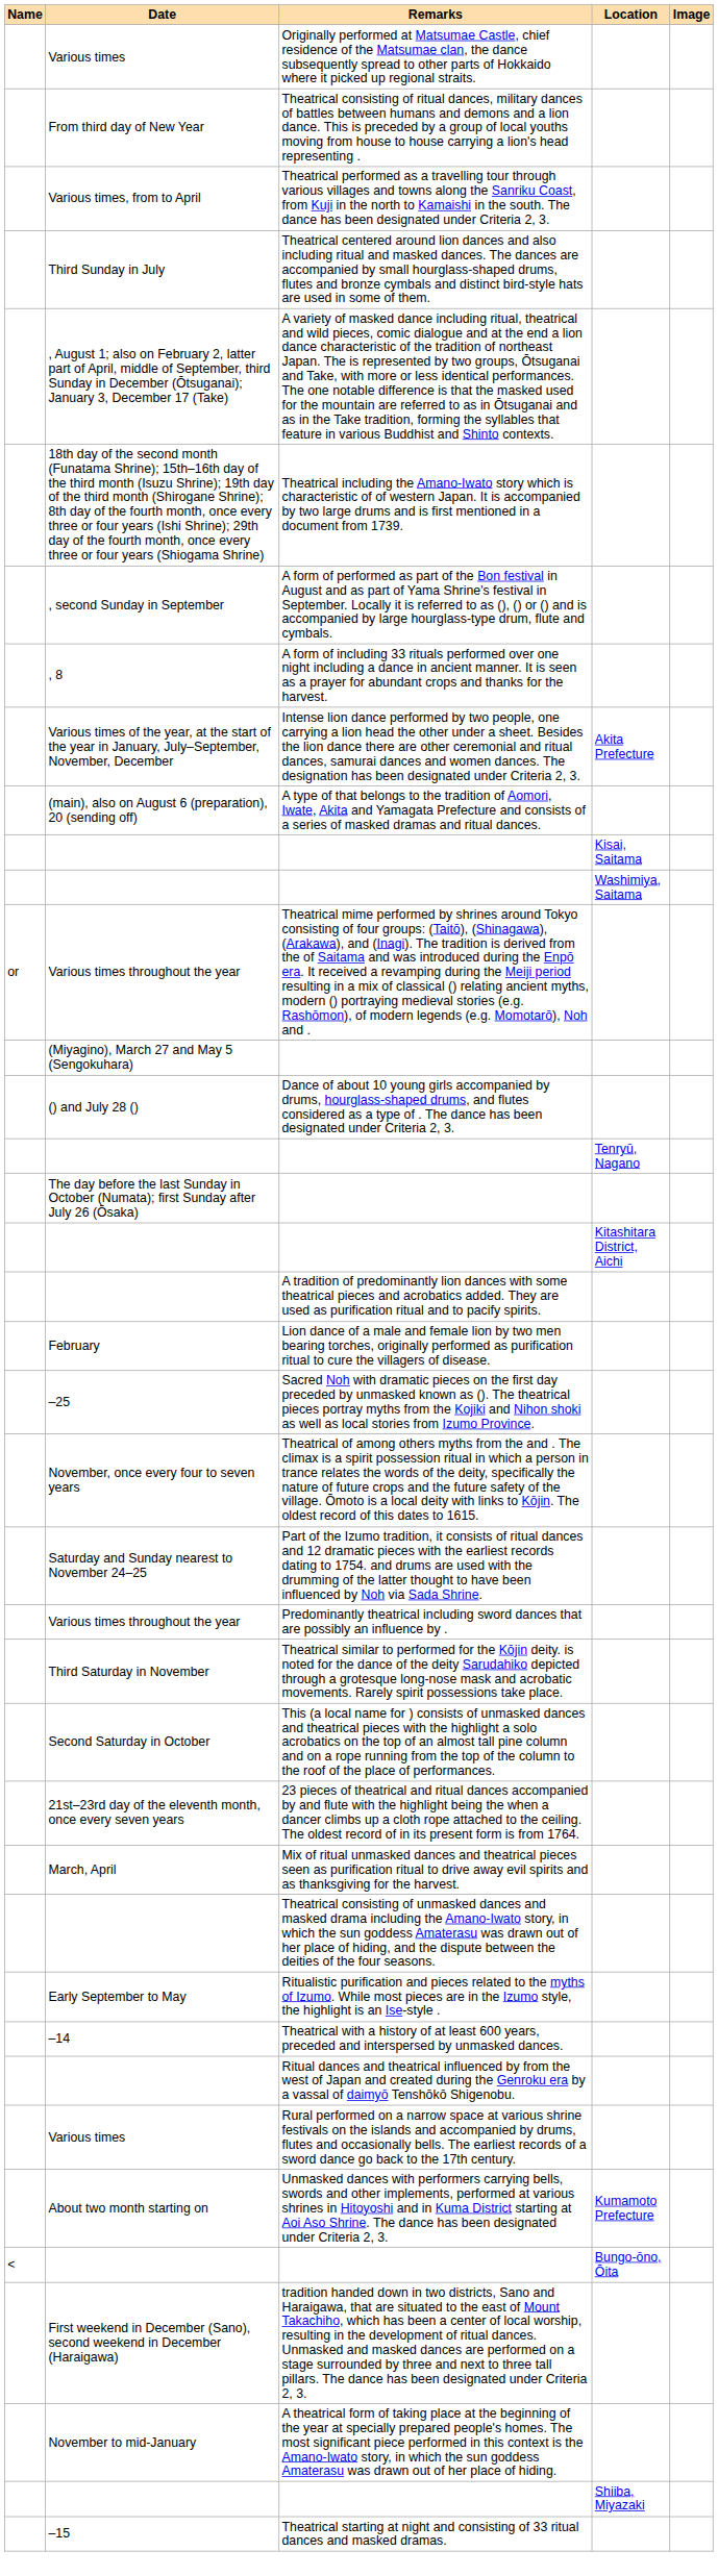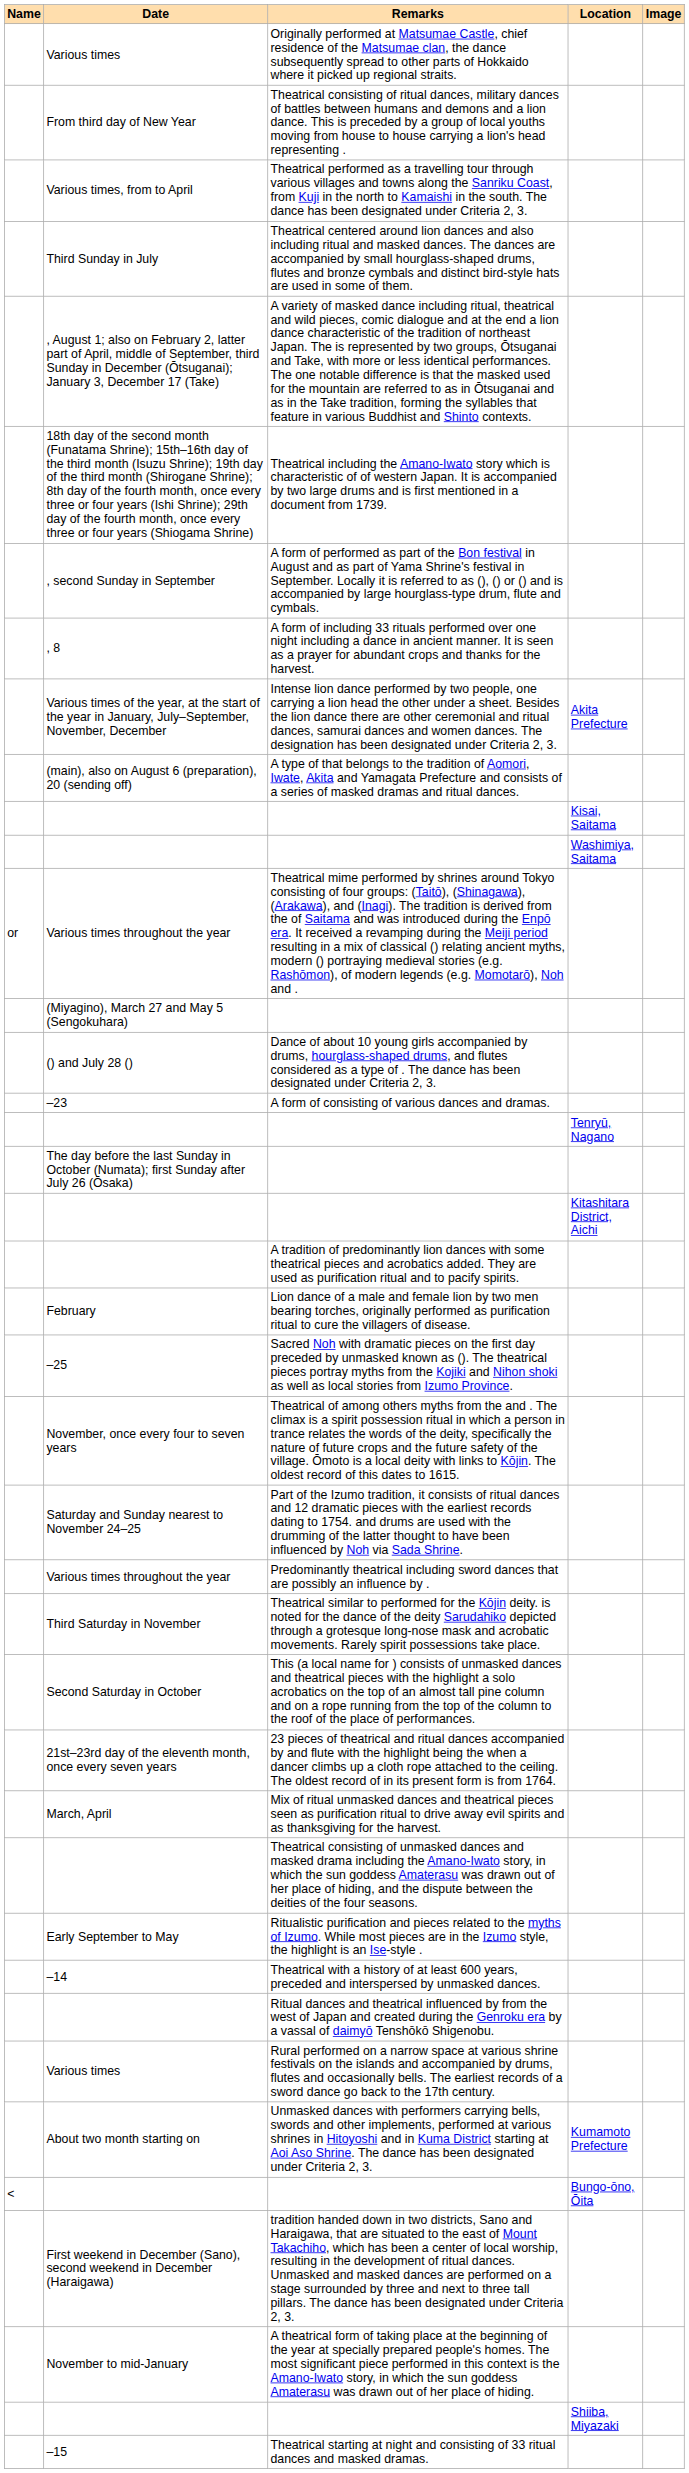+ row: –23 | A form of consisting of various dances and dramas.
